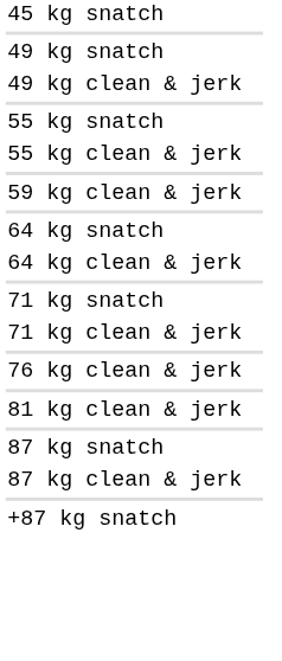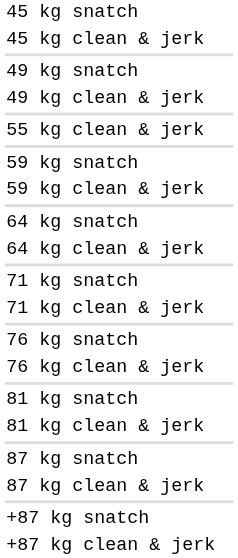+ row: 45 kg clean & jerk
- row: 55 kg snatch
+ row: 59 kg snatch
+ row: 76 kg snatch
+ row: 81 kg snatch
+ row: +87 kg clean & jerk
